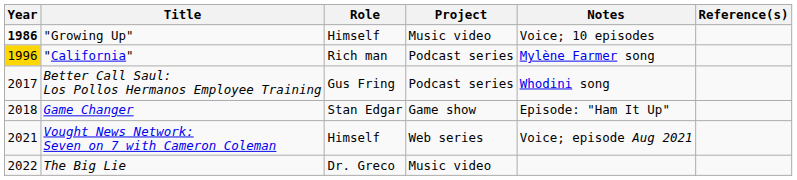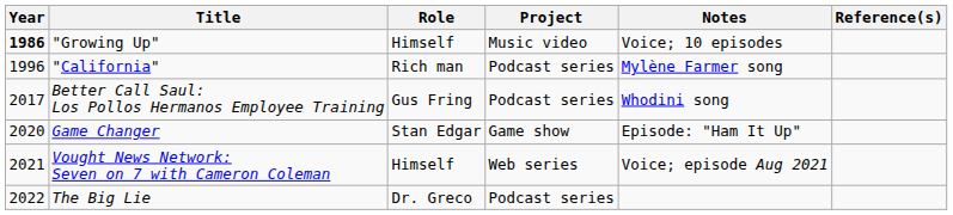"California" | Year: gold background -> no background
Game Changer | Year: 2018 -> 2020
The Big Lie | Project: Music video -> Podcast series
